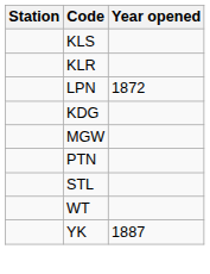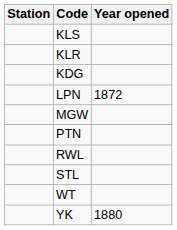rows swapped: KDG <-> LPN
+ row: RWL
YK | Year opened: 1887 -> 1880
